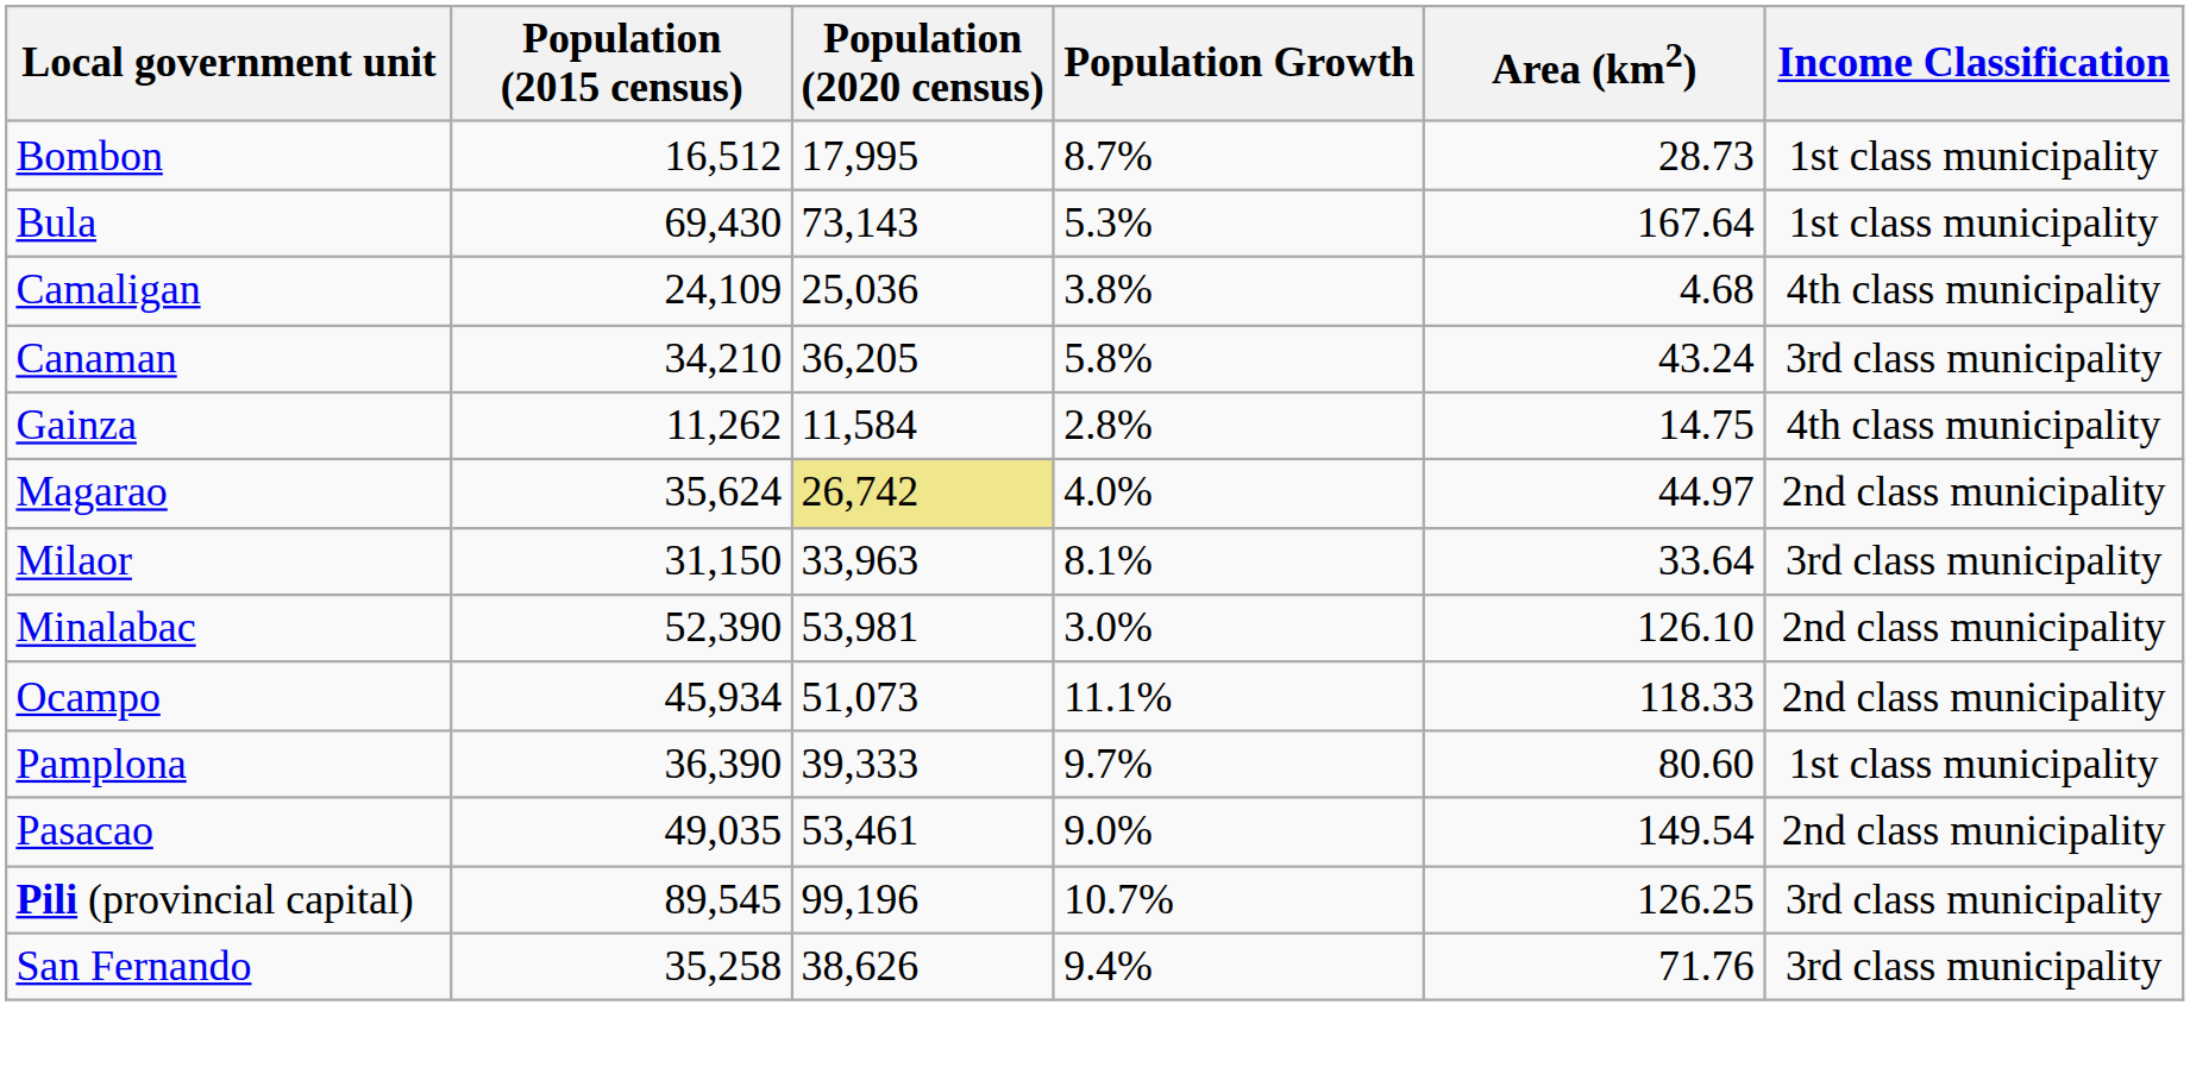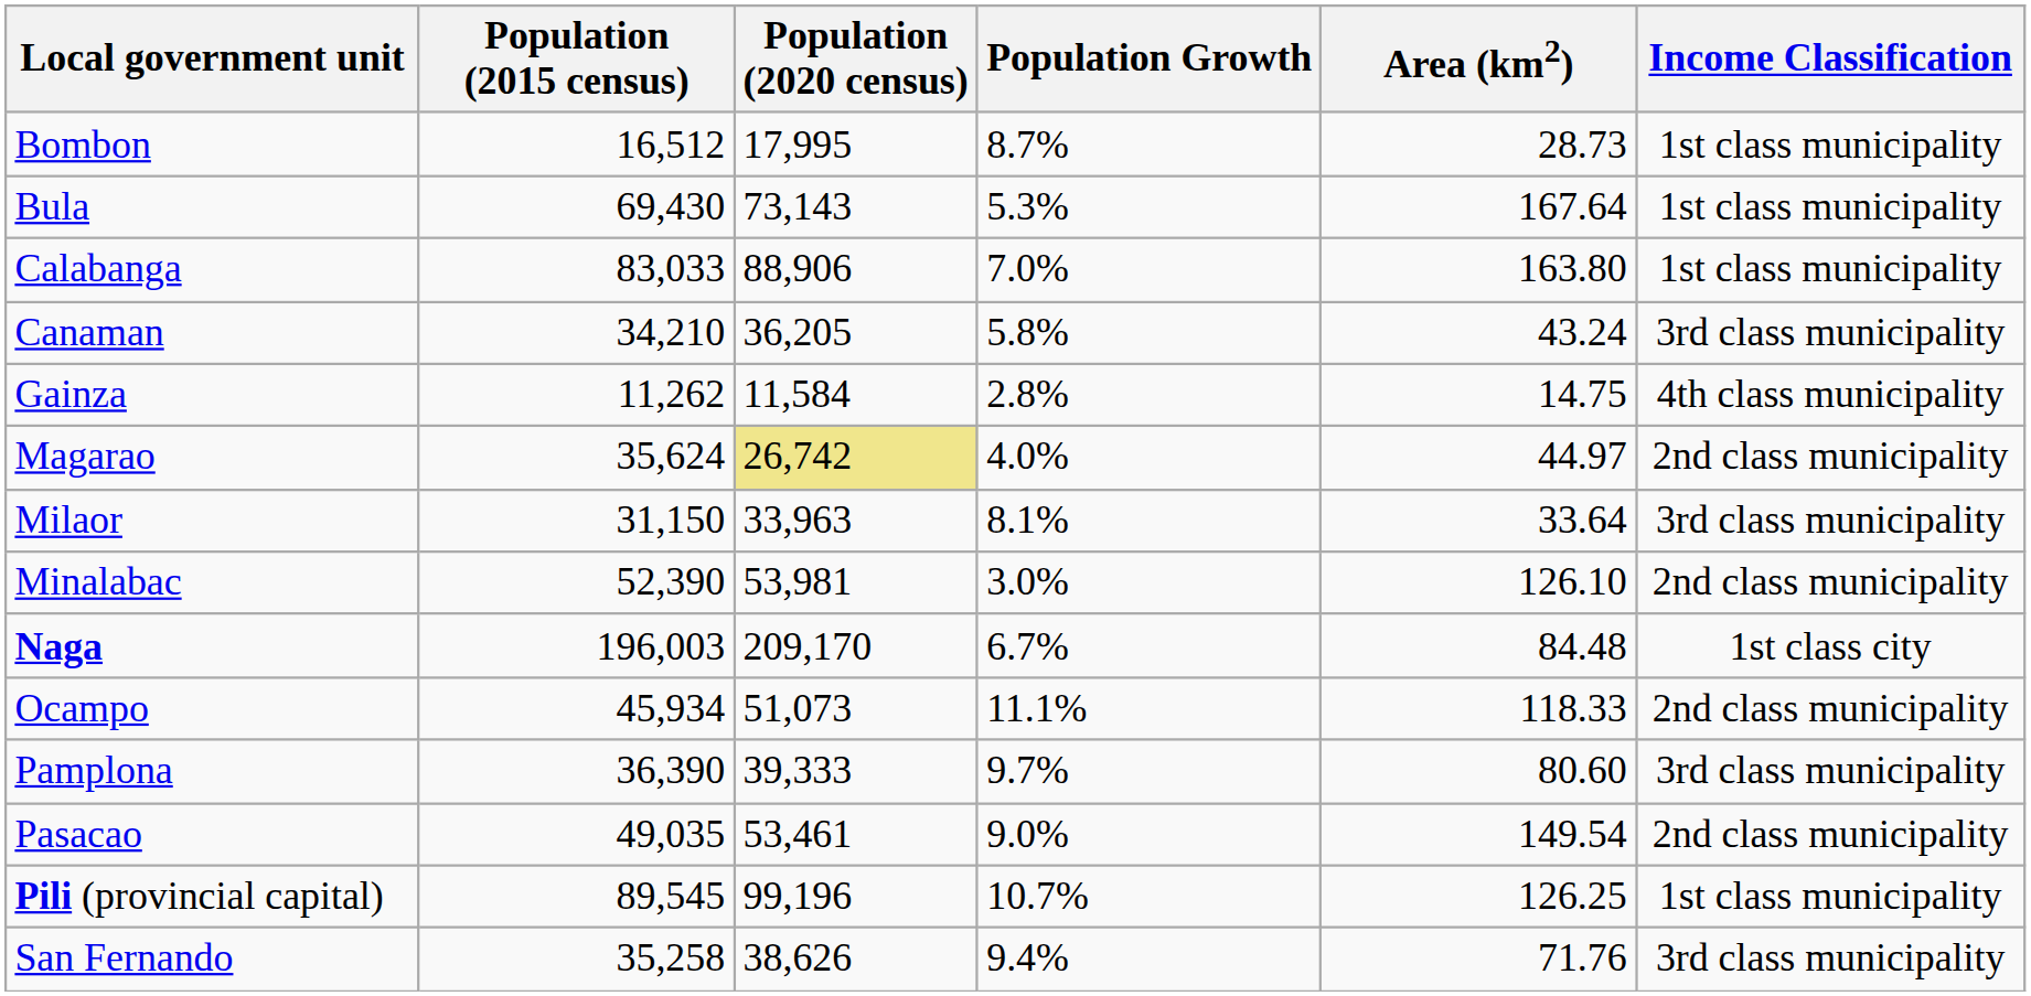+ row: Calabanga | 83,033 | 88,906 | 7.0% | 163.80 | 1st class municipality
- row: Camaligan | 24,109 | 25,036 | 3.8% | 4.68 | 4th class municipality
+ row: Naga | 196,003 | 209,170 | 6.7% | 84.48 | 1st class city
Pamplona | Income Classification: 1st class municipality -> 3rd class municipality
Pili (provincial capital) | Income Classification: 3rd class municipality -> 1st class municipality
